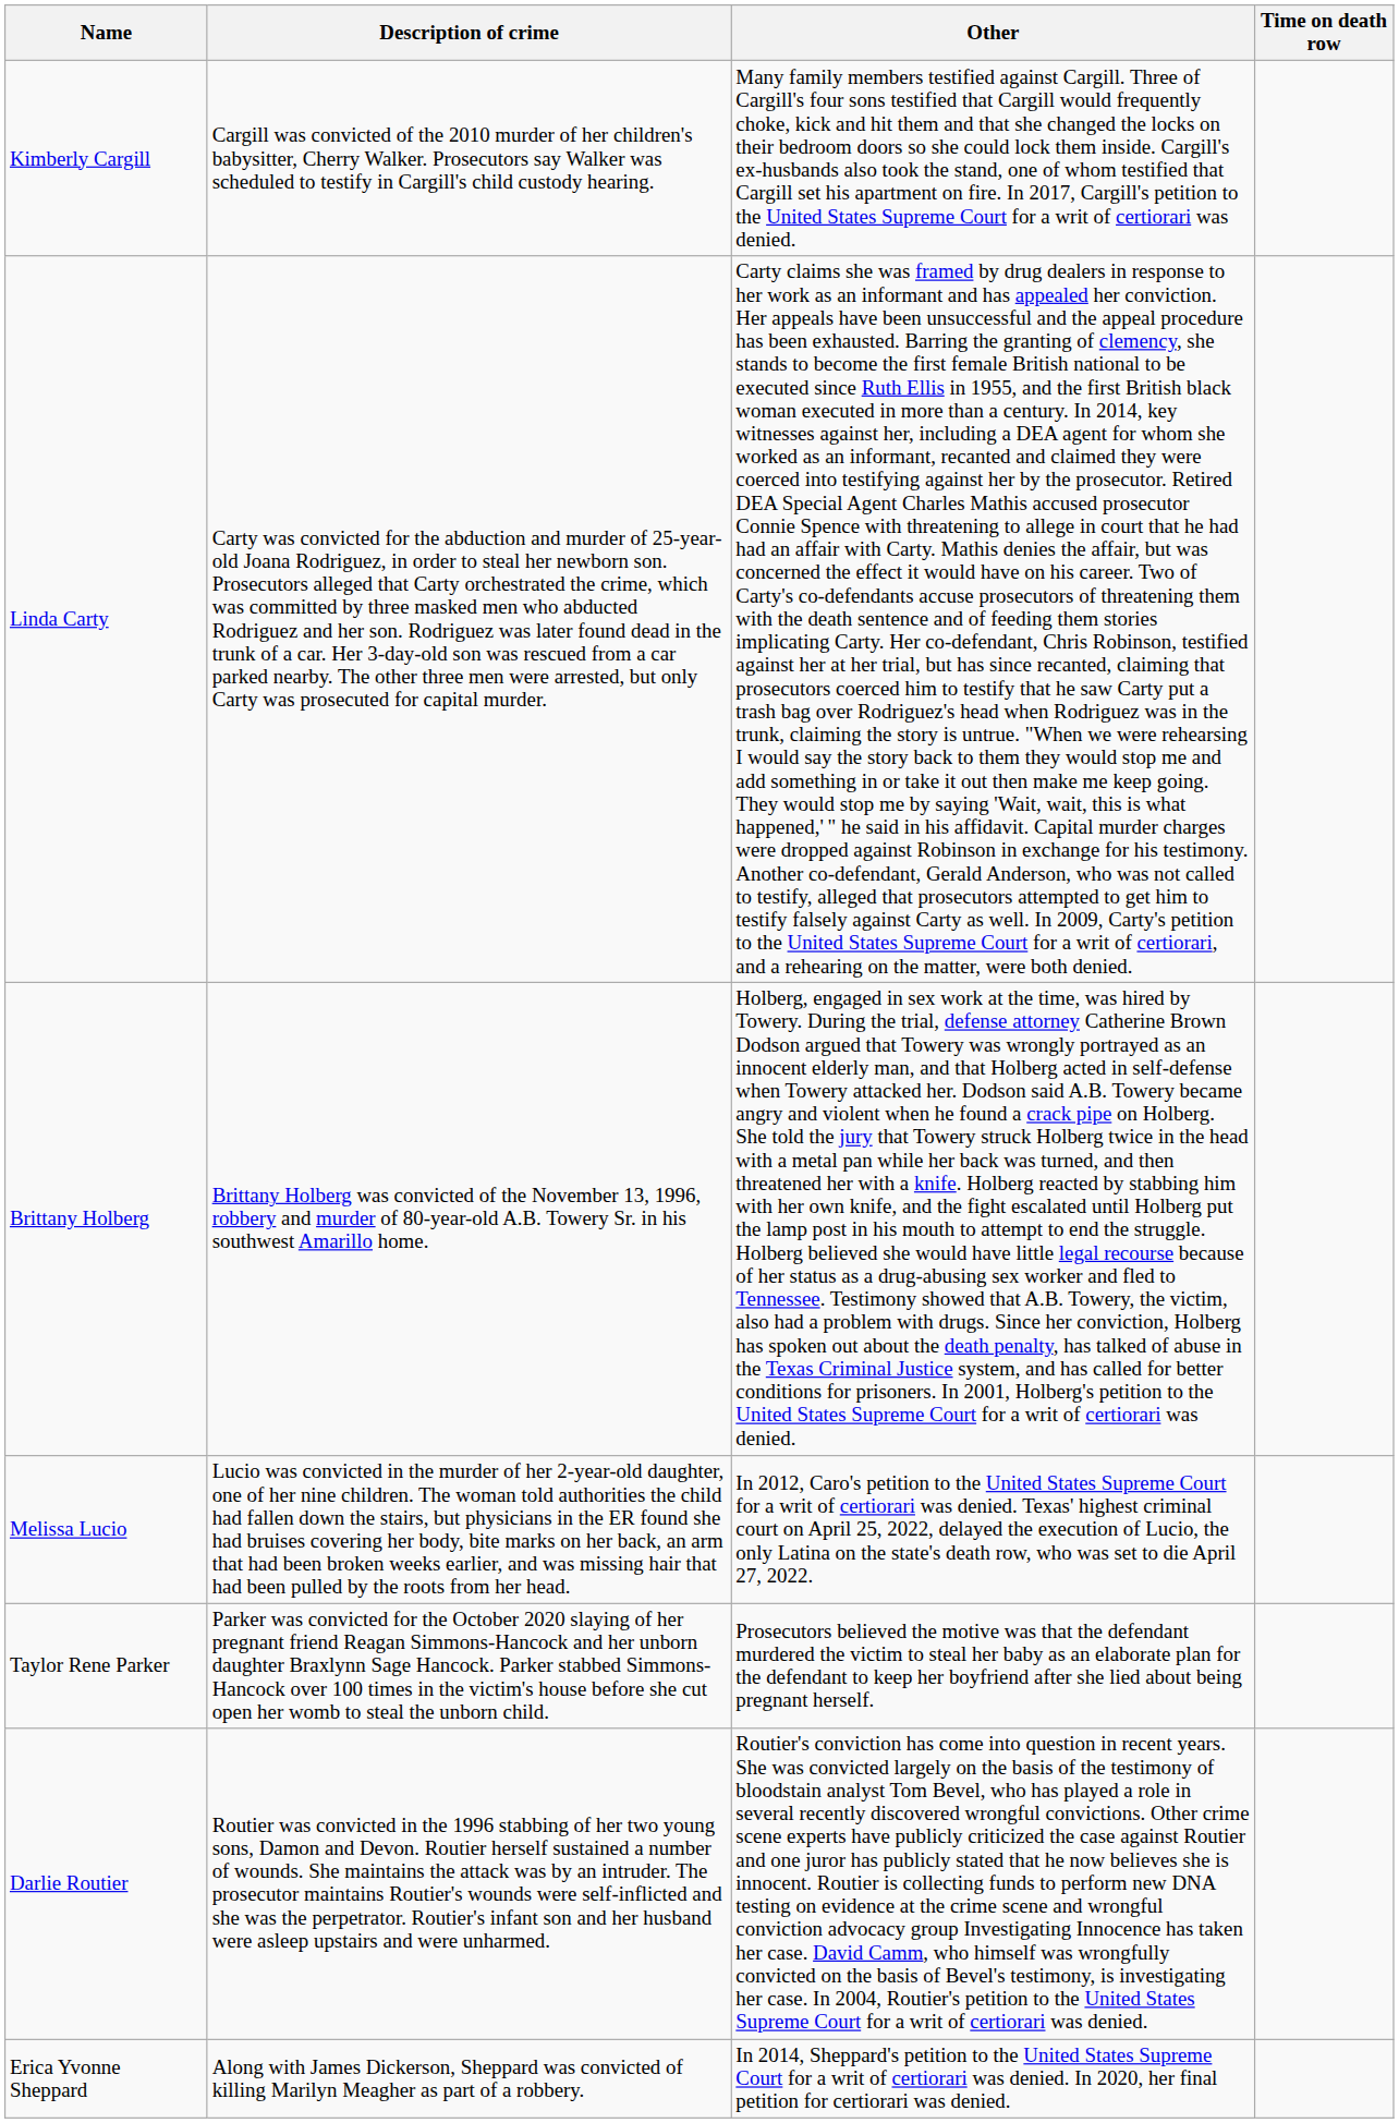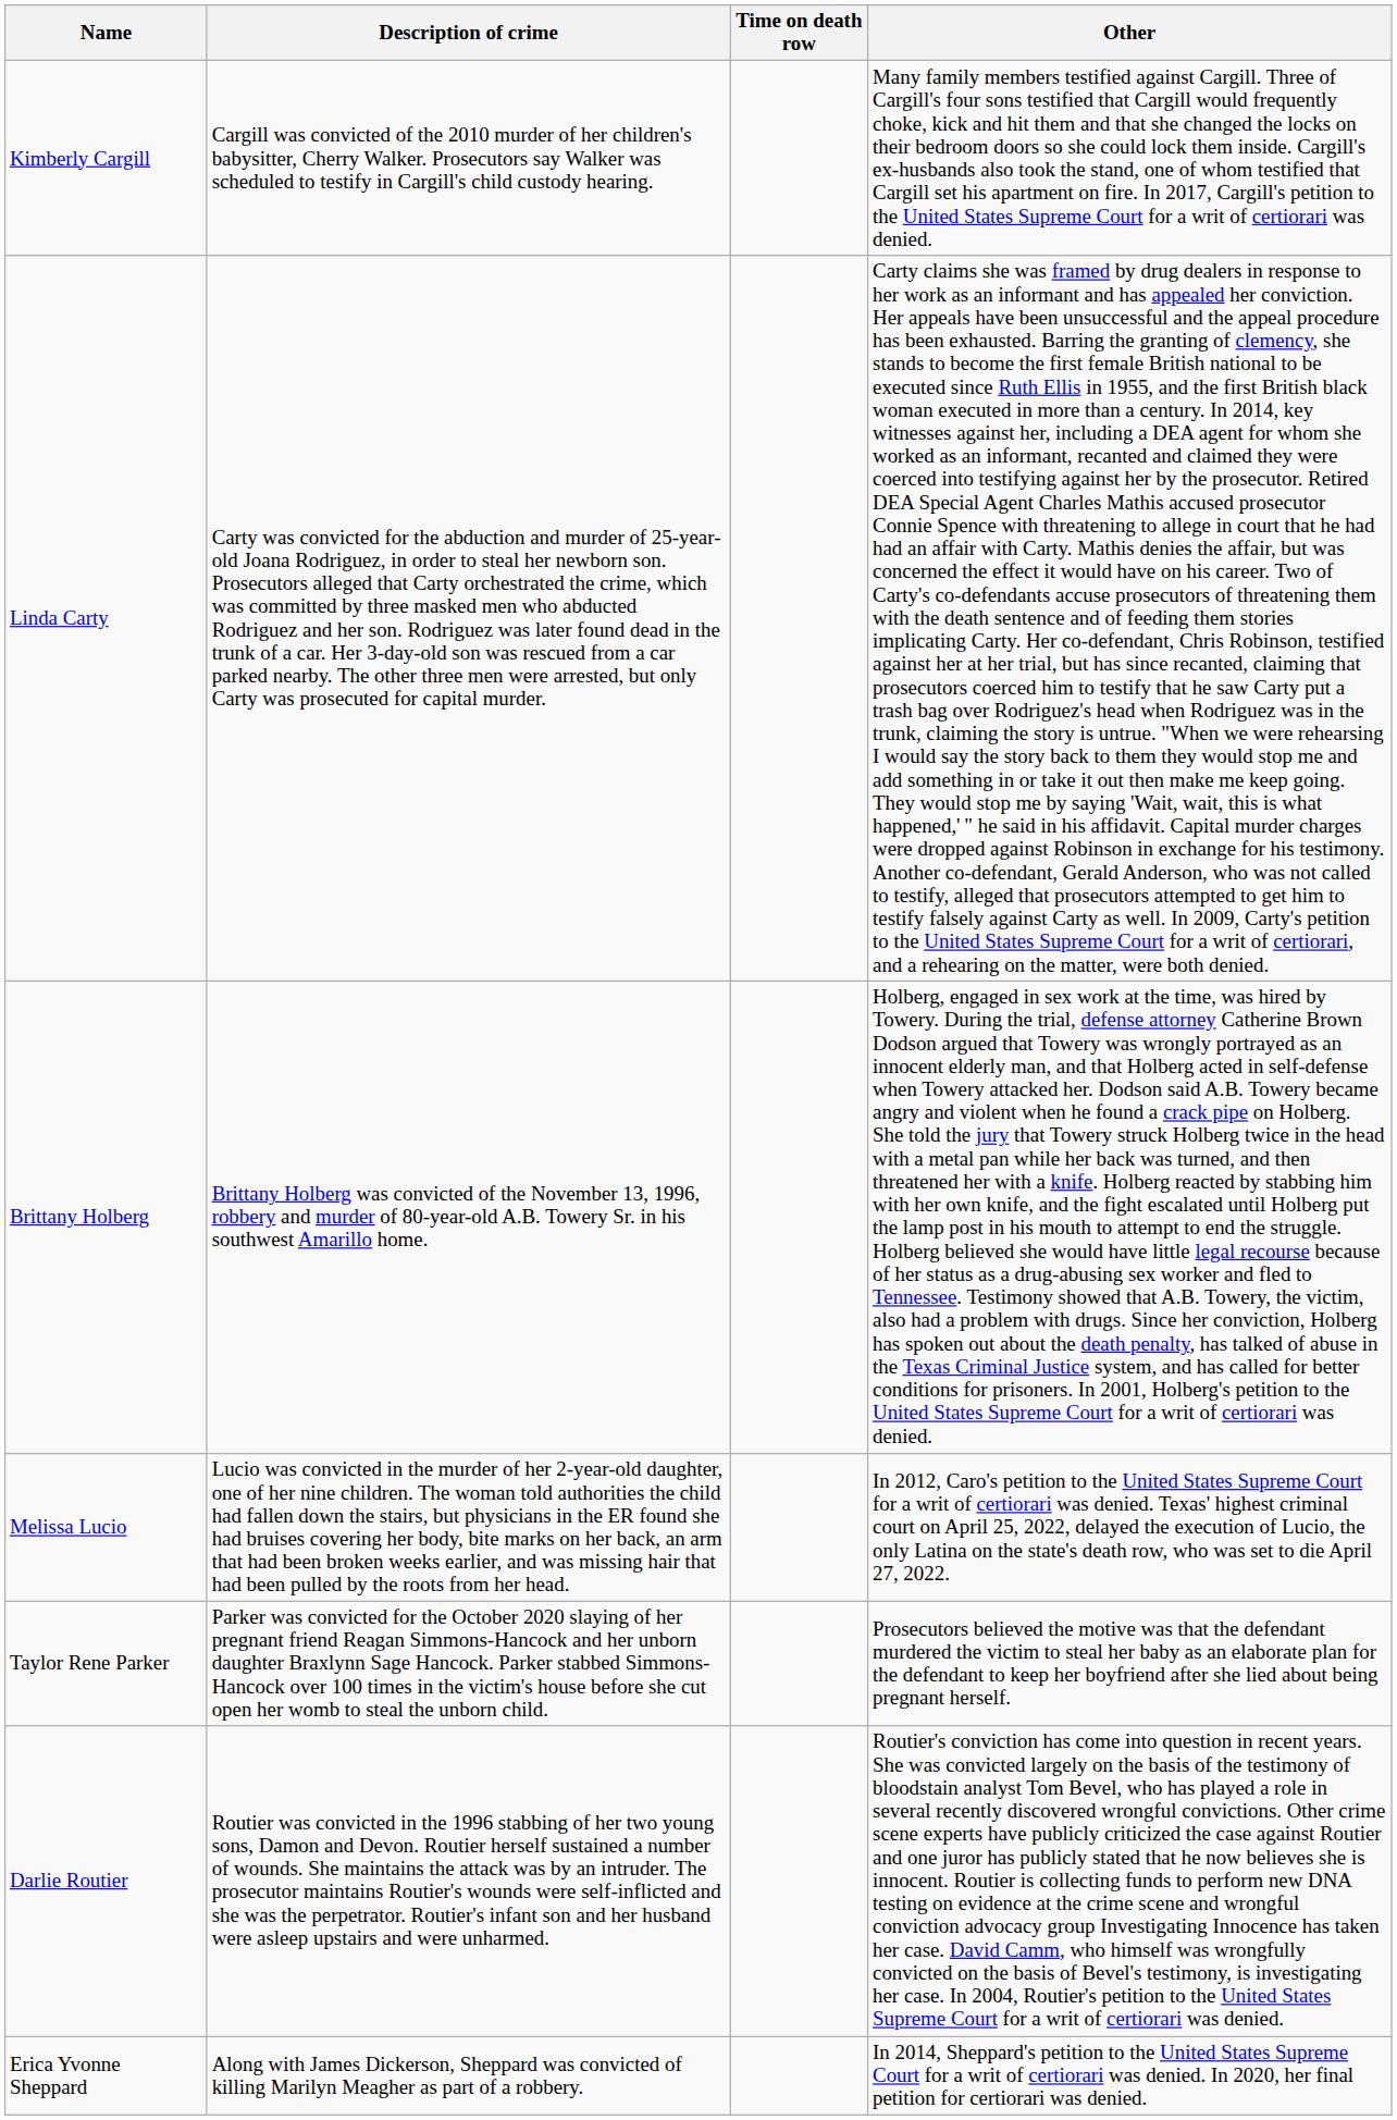columns swapped: Time on death row <-> Other
